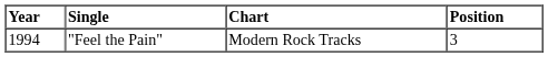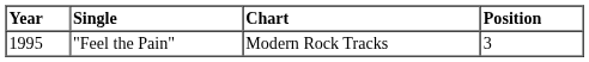"Feel the Pain" | Year: 1994 -> 1995
